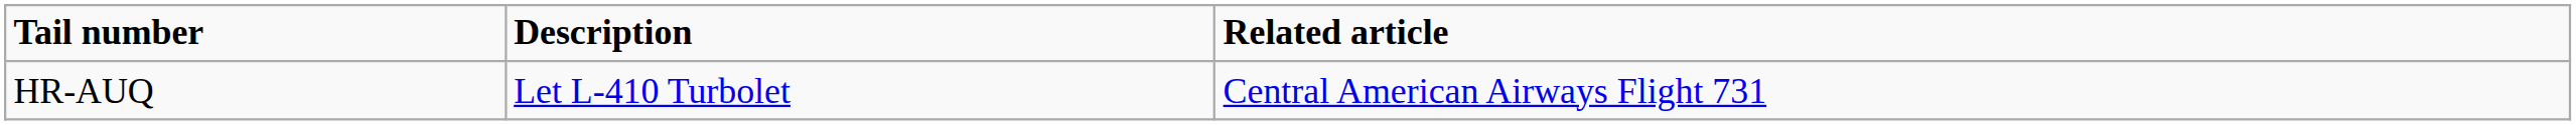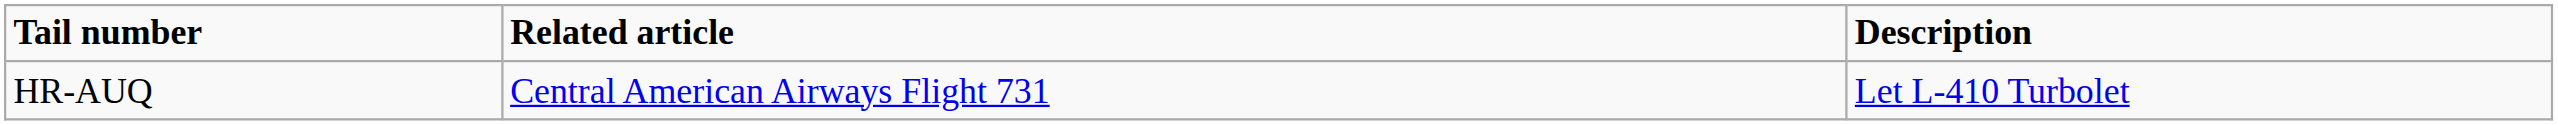columns swapped: Description <-> Related article
